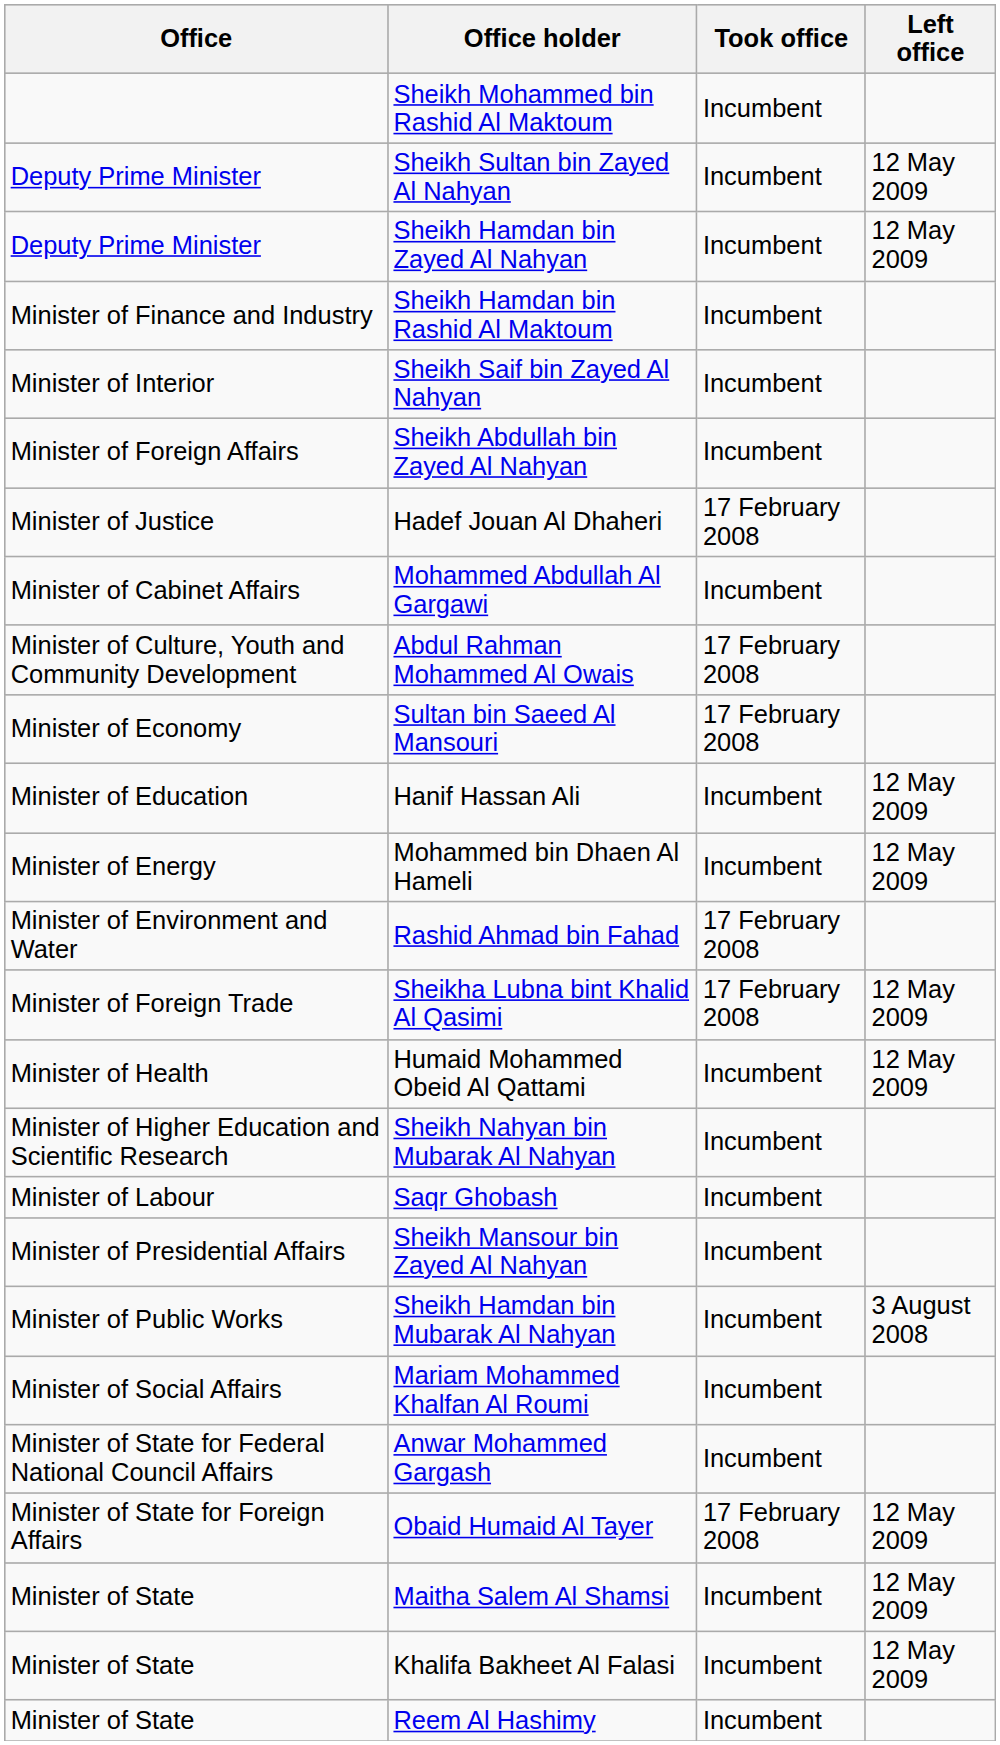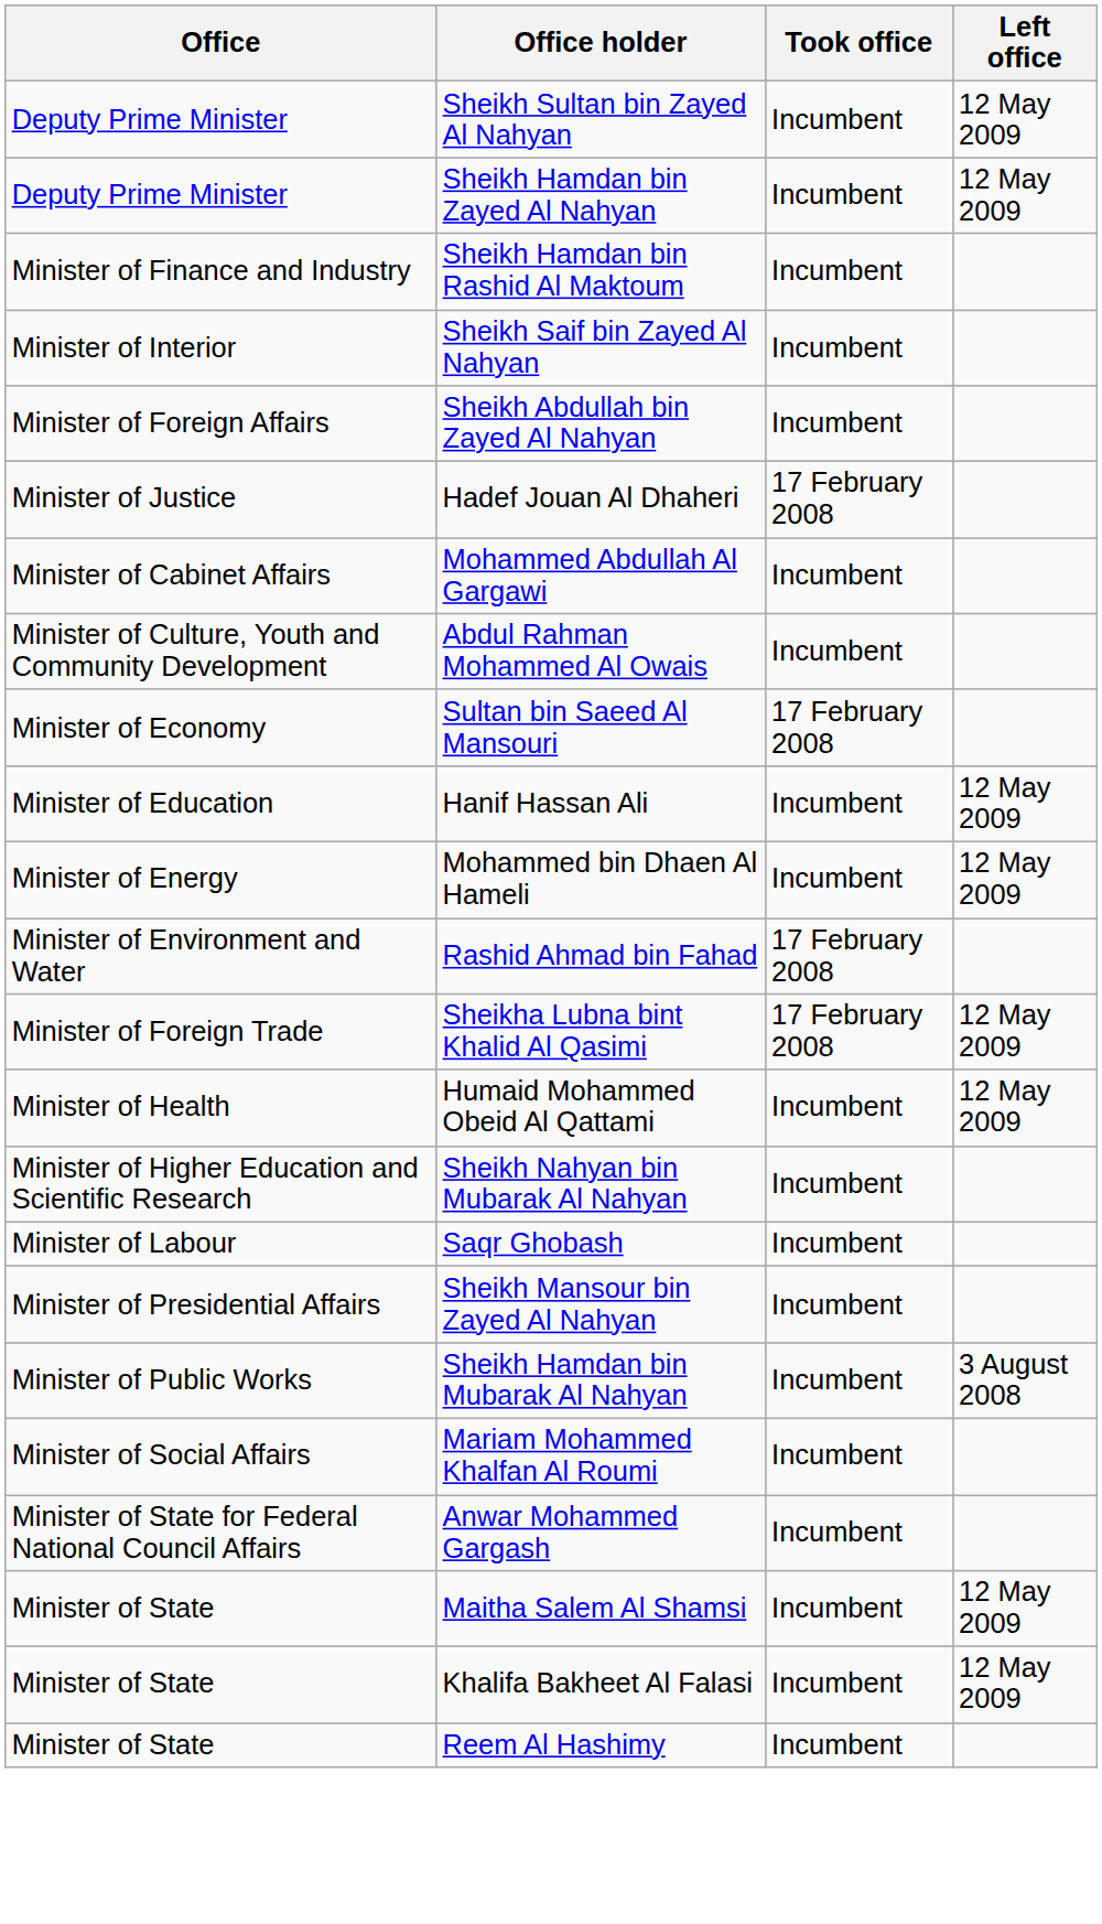- row: Sheikh Mohammed bin Rashid Al Maktoum | Incumbent
Abdul Rahman Mohammed Al Owais | Took office: 17 February 2008 -> Incumbent
- row: Minister of State for Foreign Affairs | Obaid Humaid Al Tayer | 17 February 2008 | 12 May 2009
